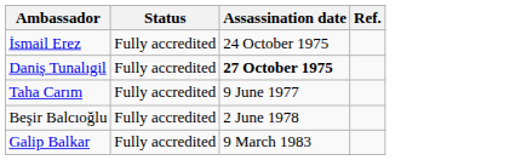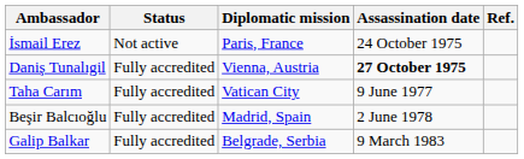+ column: Diplomatic mission | Paris, France | Vienna, Austria | Vatican City | Madrid, Spain | Belgrade, Serbia
İsmail Erez | Status: Fully accredited -> Not active
